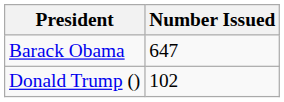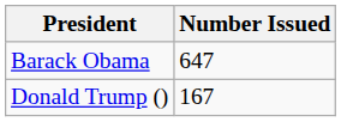Donald Trump () | Number Issued: 102 -> 167
